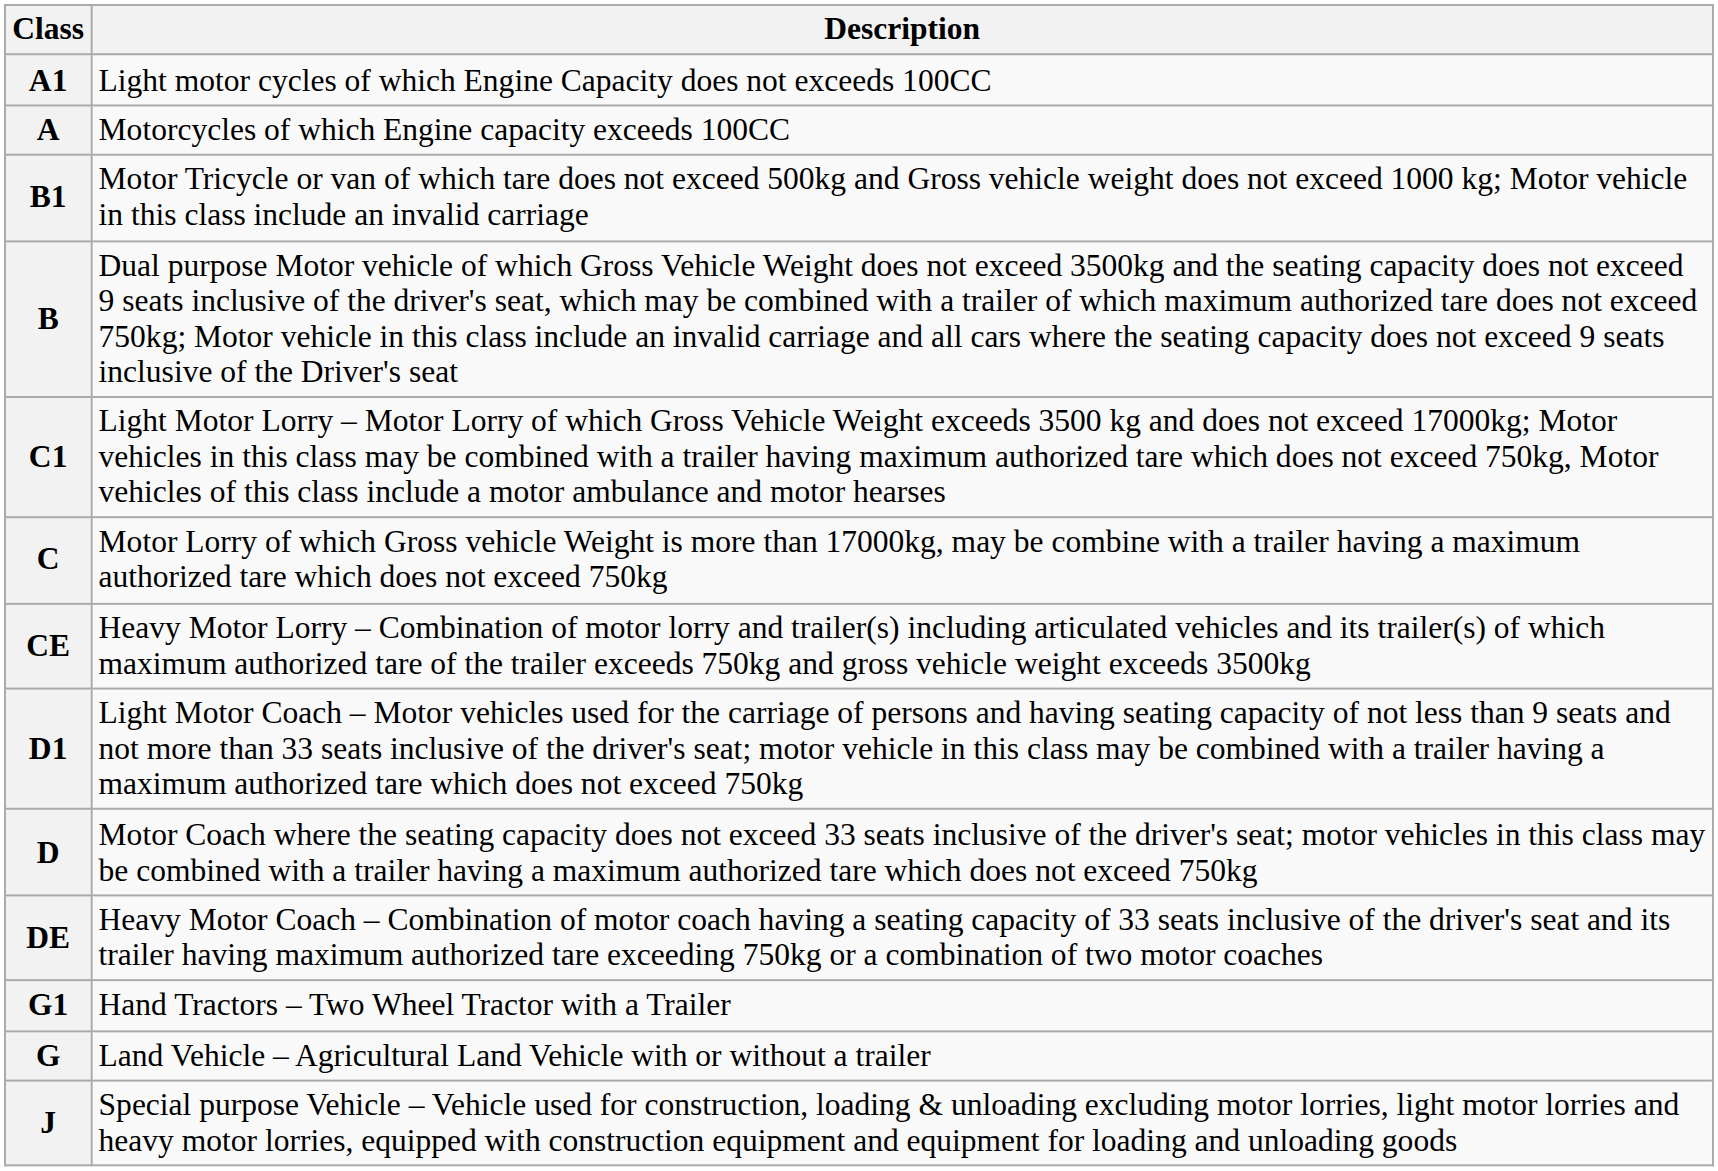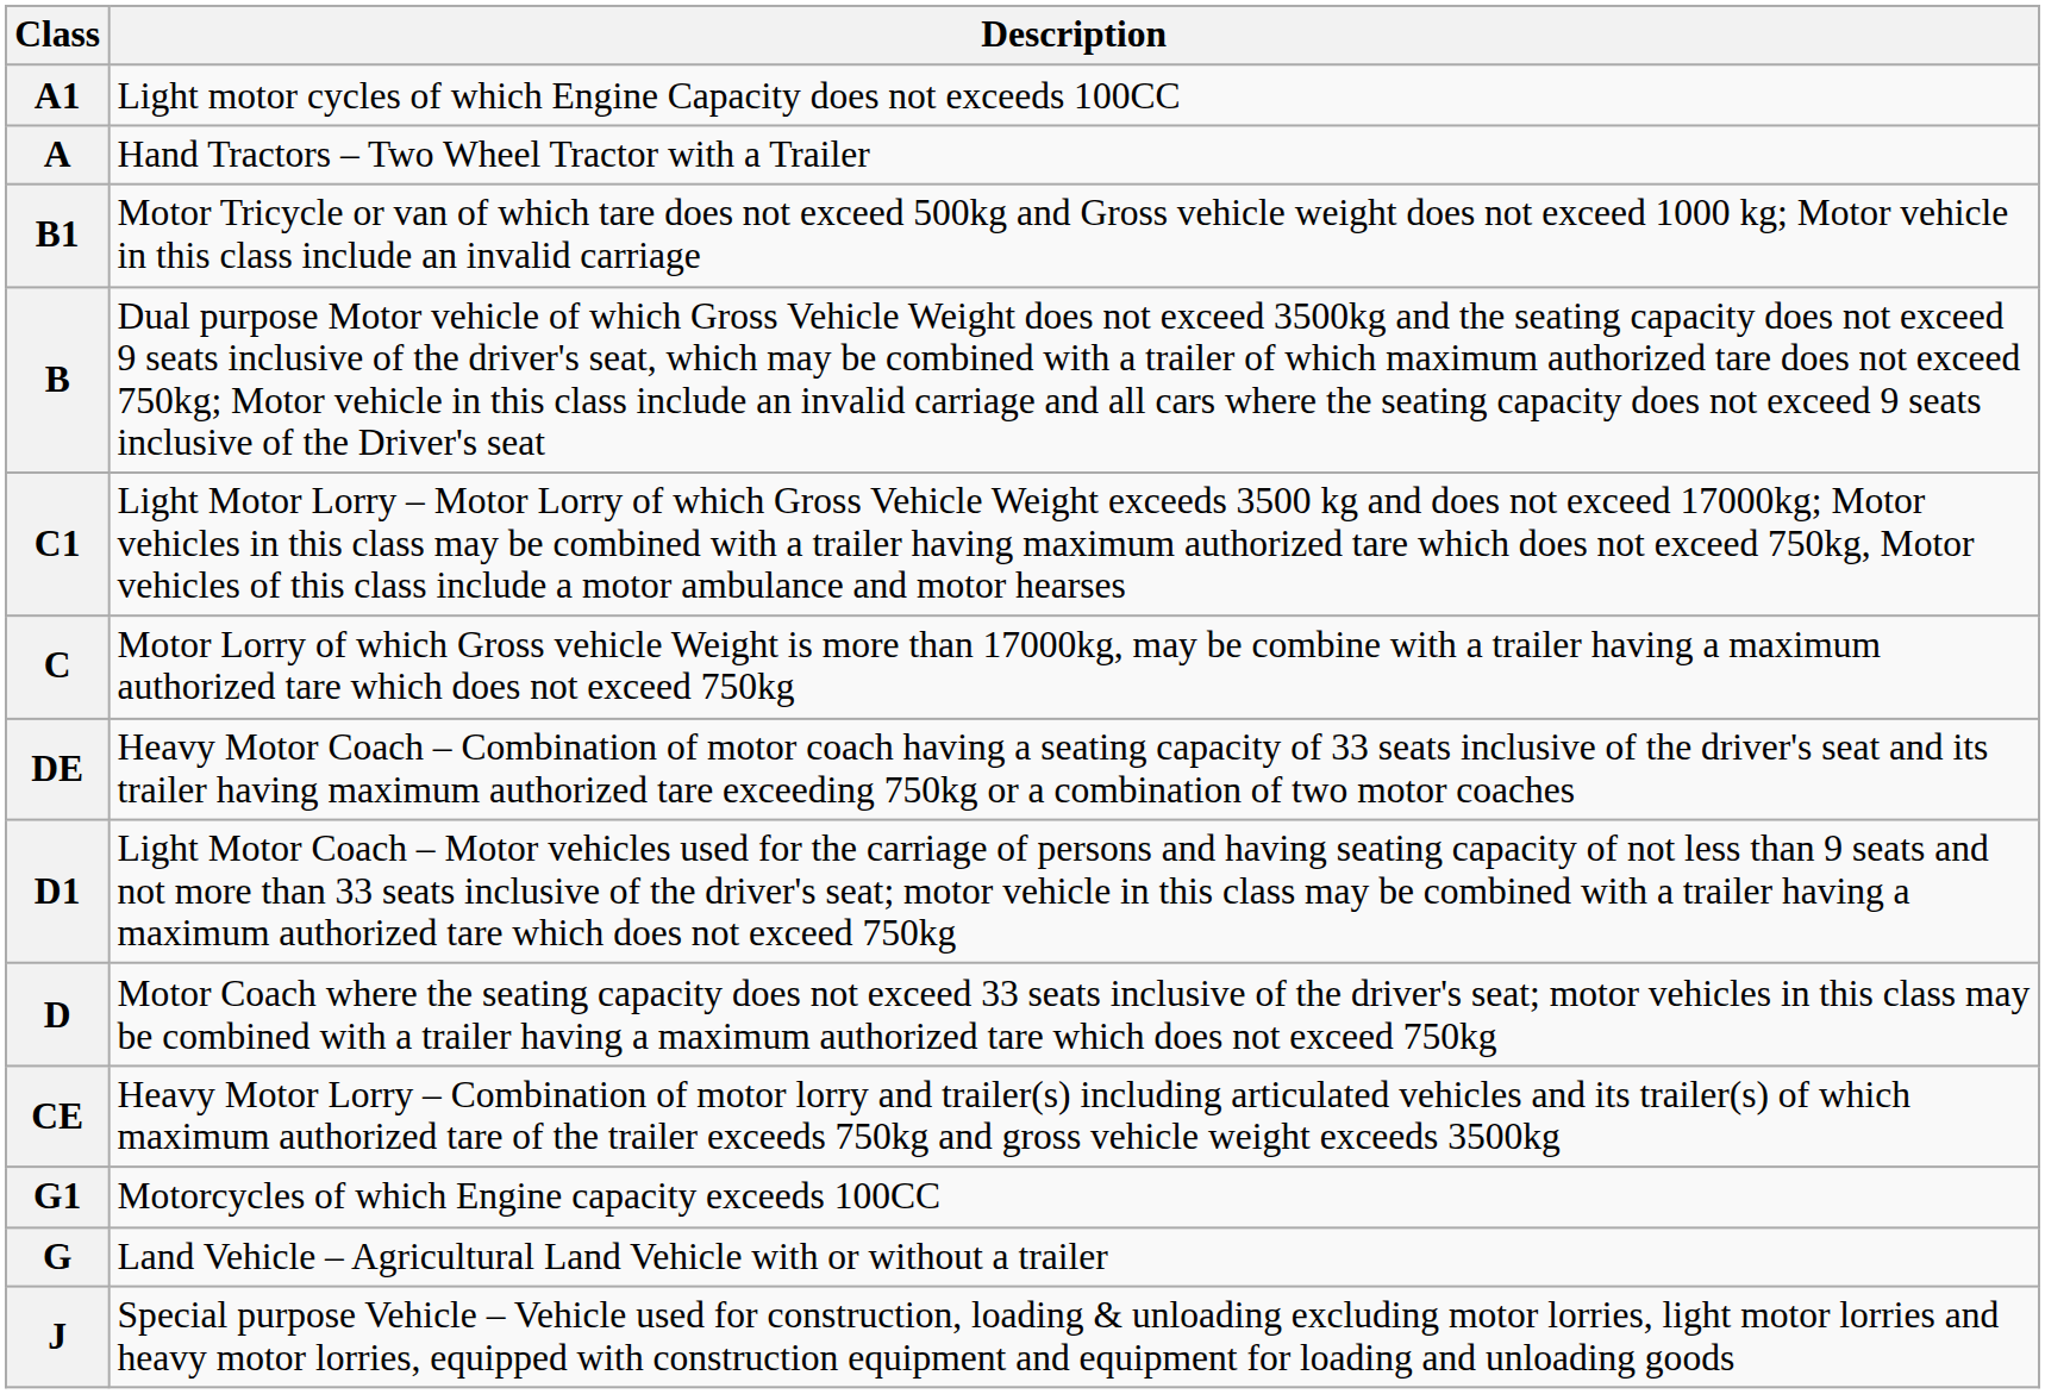A | Description: Motorcycles of which Engine capacity exceeds 100CC -> Hand Tractors – Two Wheel Tractor with a Trailer
rows swapped: CE <-> DE
G1 | Description: Hand Tractors – Two Wheel Tractor with a Trailer -> Motorcycles of which Engine capacity exceeds 100CC
